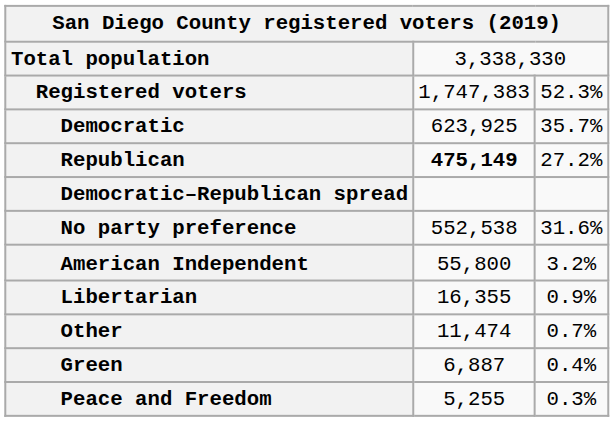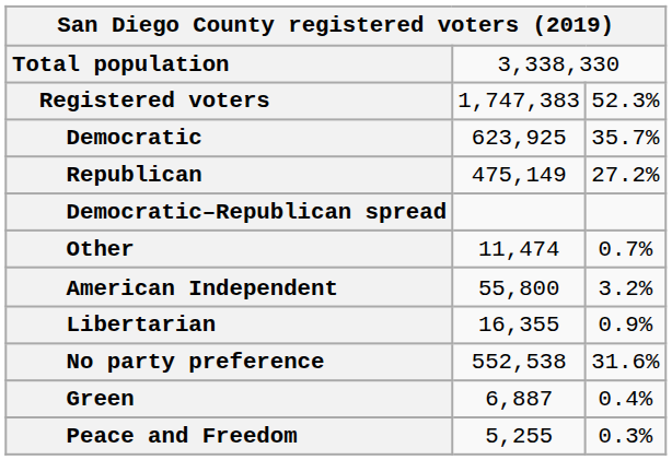Republican | column 2: bold -> normal
rows swapped: No party preference <-> Other
